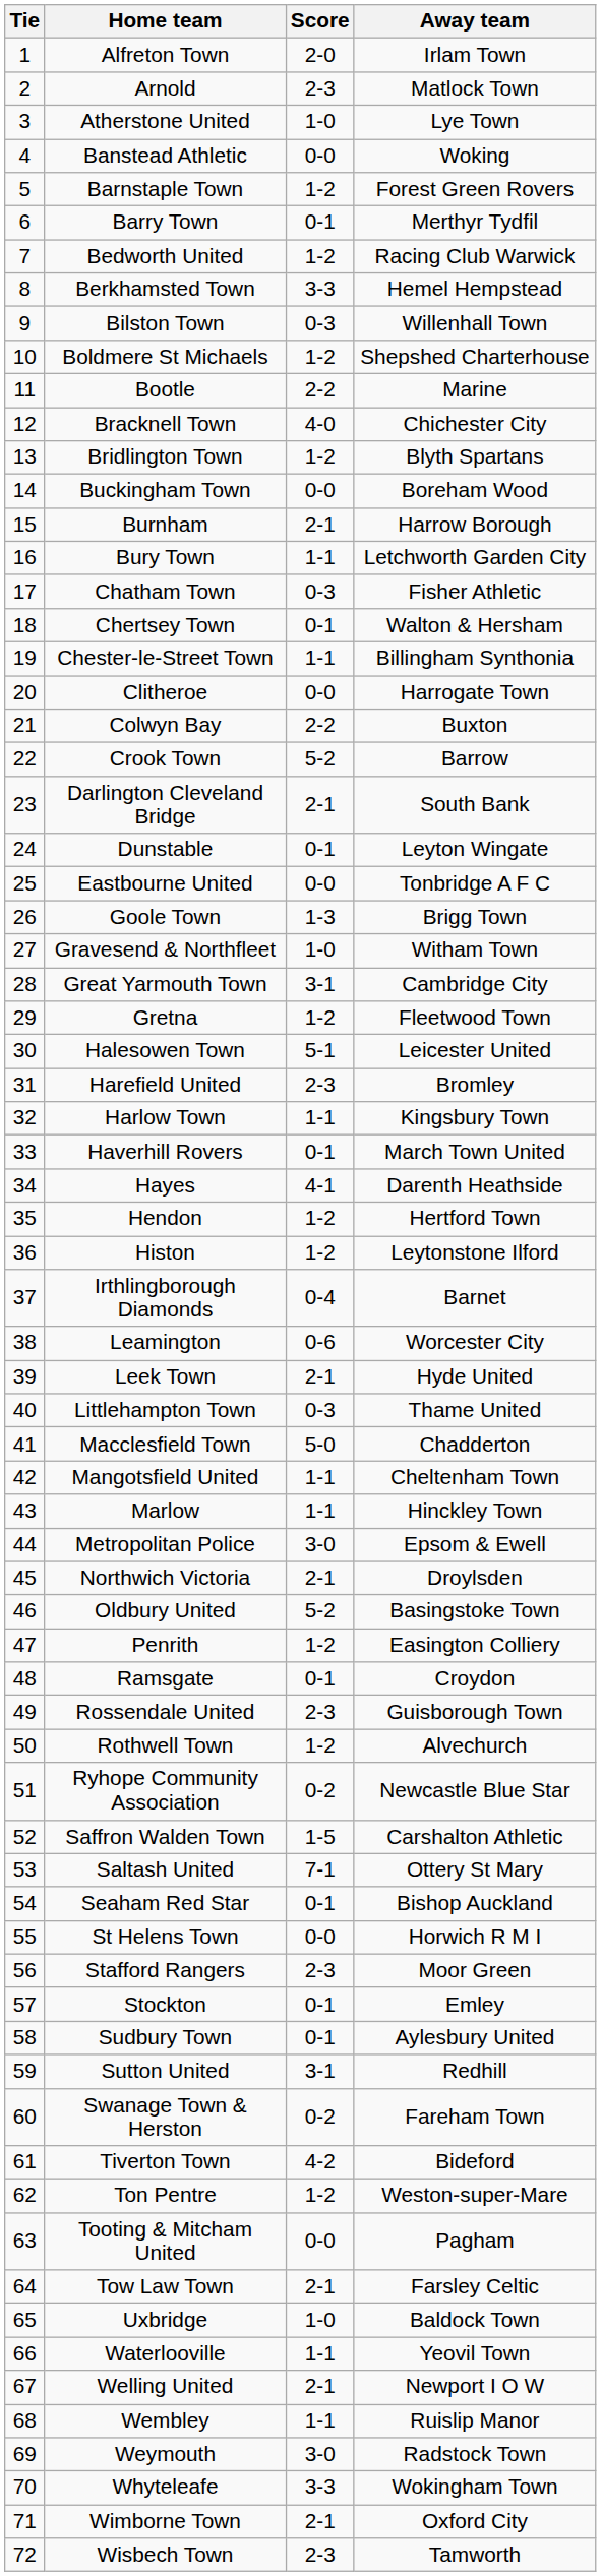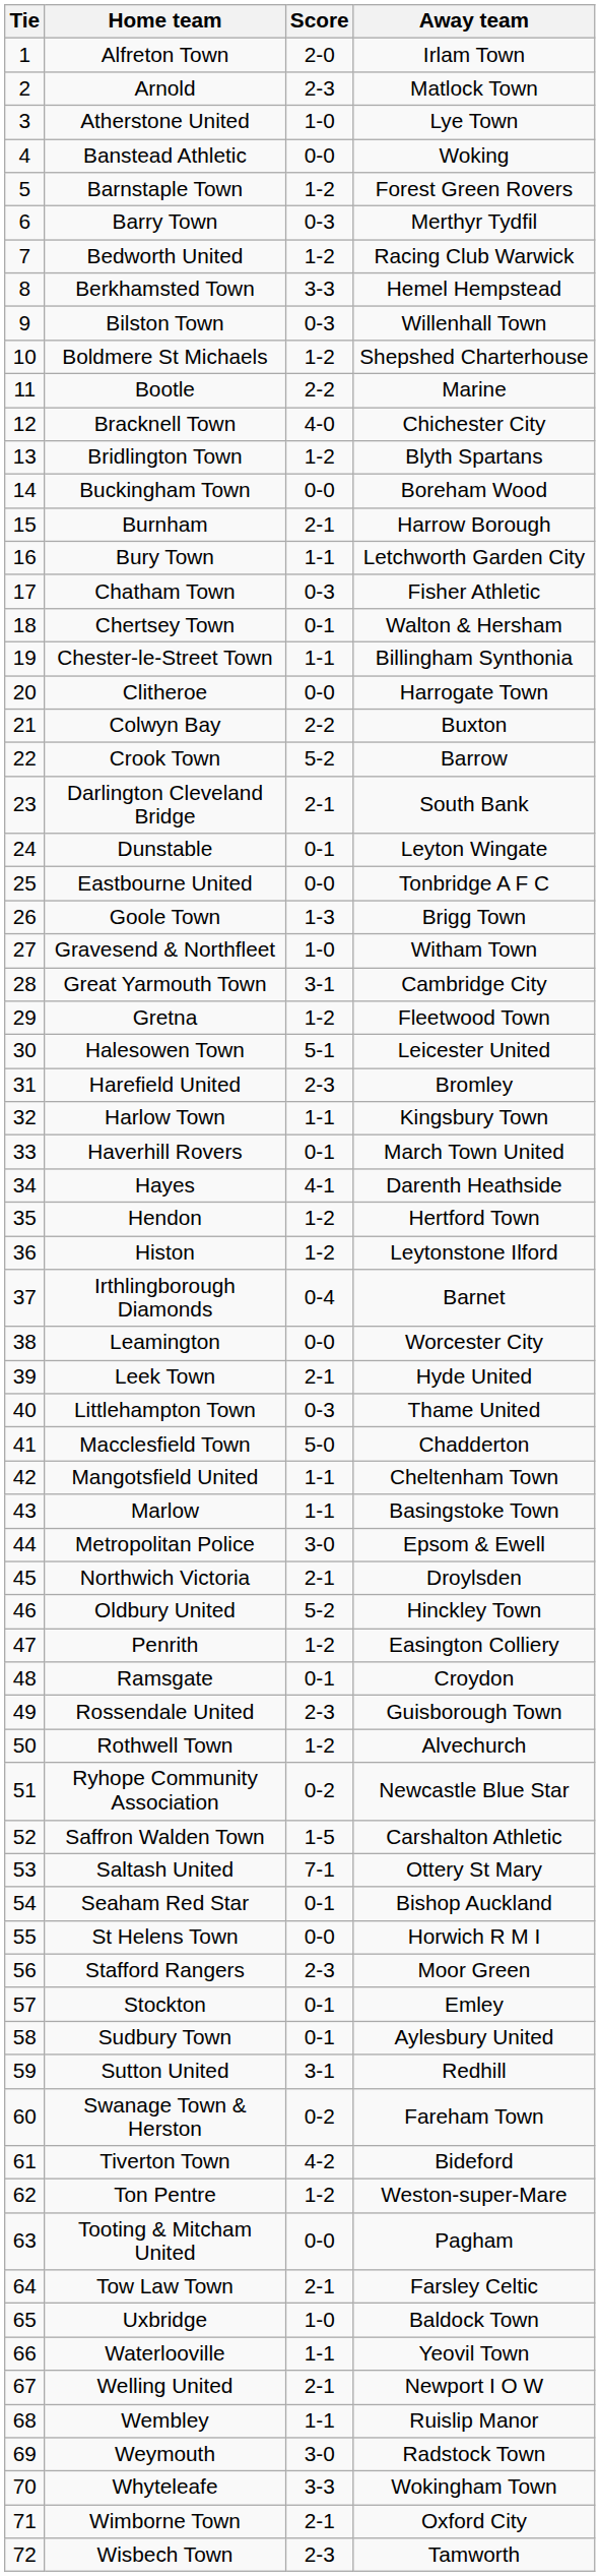Barry Town | Score: 0-1 -> 0-3
Leamington | Score: 0-6 -> 0-0
Marlow | Away team: Hinckley Town -> Basingstoke Town
Oldbury United | Away team: Basingstoke Town -> Hinckley Town
